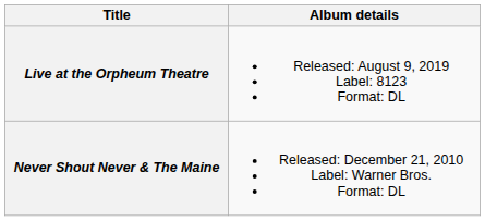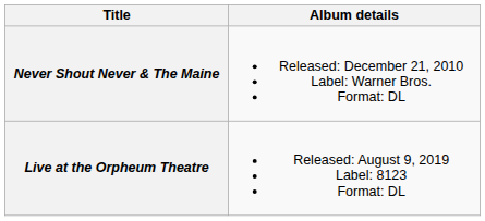rows swapped: Never Shout Never & The Maine <-> Live at the Orpheum Theatre
